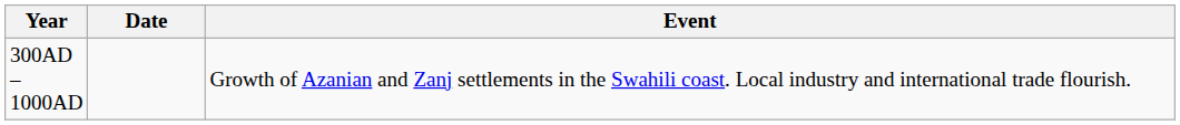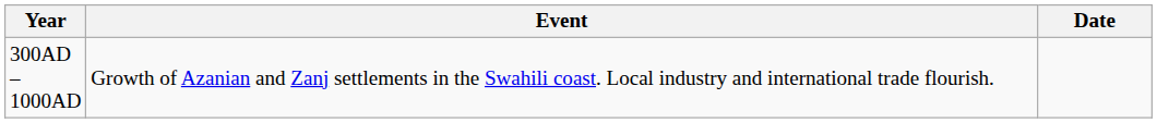columns swapped: Date <-> Event
